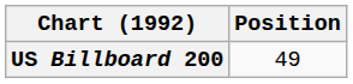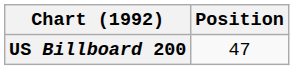US Billboard 200 | Position: 49 -> 47
